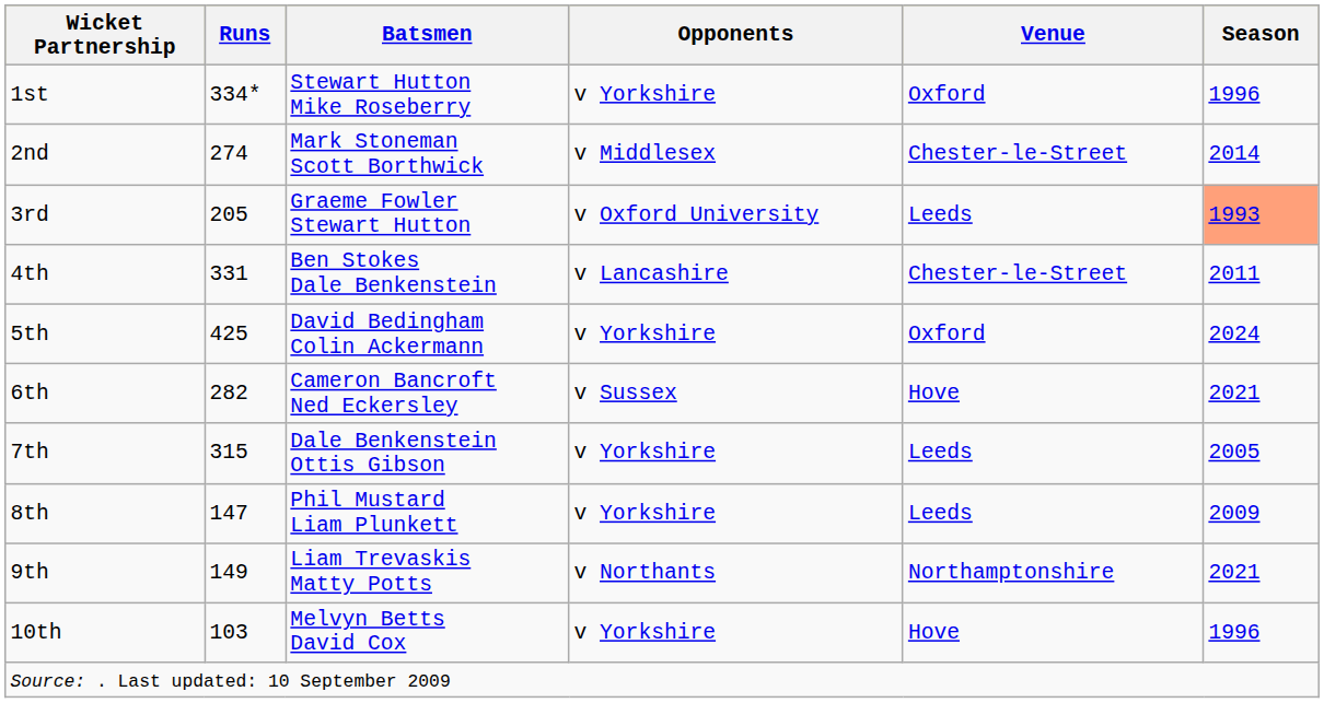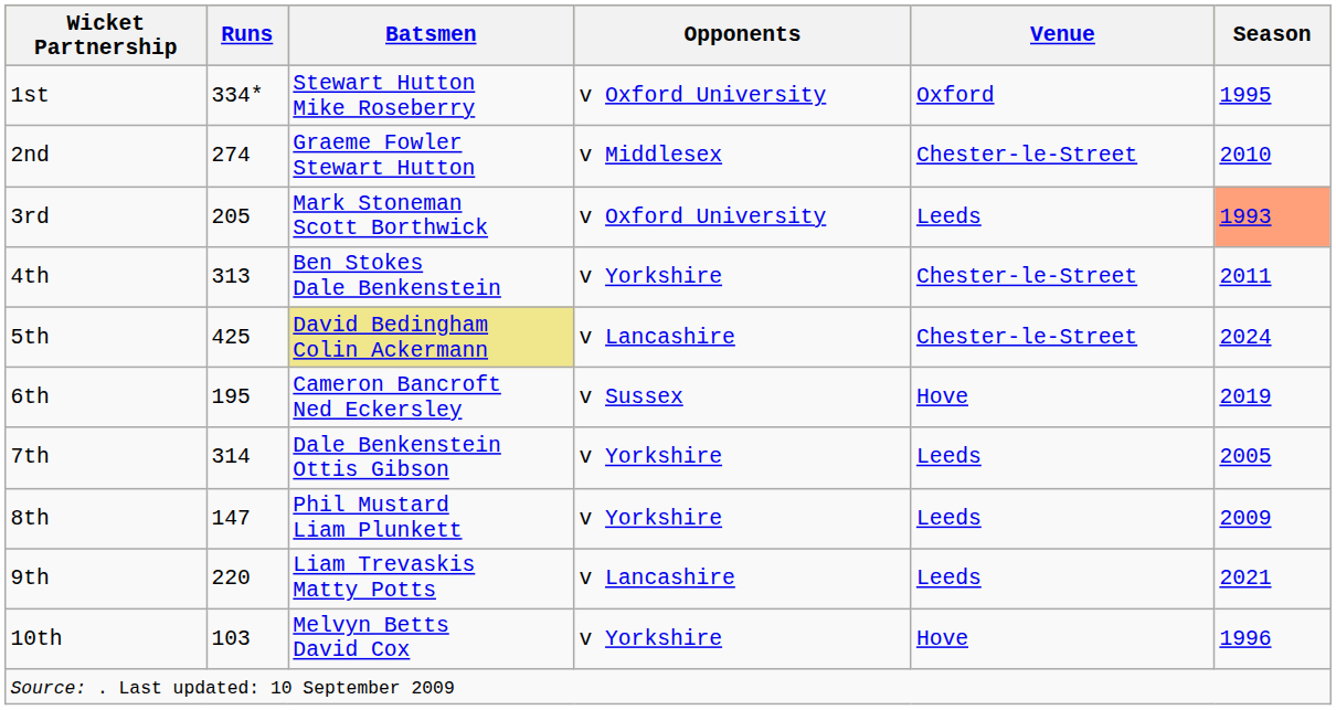1st | Opponents: v Yorkshire -> v Oxford University
1st | Season: 1996 -> 1995
2nd | Batsmen: Mark Stoneman Scott Borthwick -> Graeme Fowler Stewart Hutton
2nd | Season: 2014 -> 2010
3rd | Batsmen: Graeme Fowler Stewart Hutton -> Mark Stoneman Scott Borthwick
4th | Runs: 331 -> 313
4th | Opponents: v Lancashire -> v Yorkshire
5th | Batsmen: no background -> khaki background
5th | Opponents: v Yorkshire -> v Lancashire
5th | Venue: Oxford -> Chester-le-Street
6th | Runs: 282 -> 195
6th | Season: 2021 -> 2019
7th | Runs: 315 -> 314
9th | Runs: 149 -> 220
9th | Opponents: v Northants -> v Lancashire
9th | Venue: Northamptonshire -> Leeds
